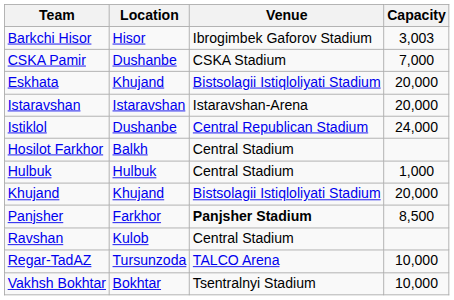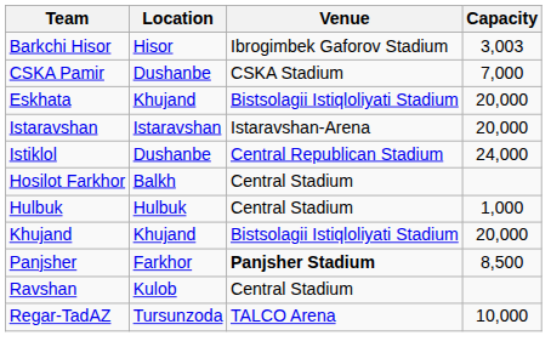- row: Vakhsh Bokhtar | Bokhtar | Tsentralnyi Stadium | 10,000
